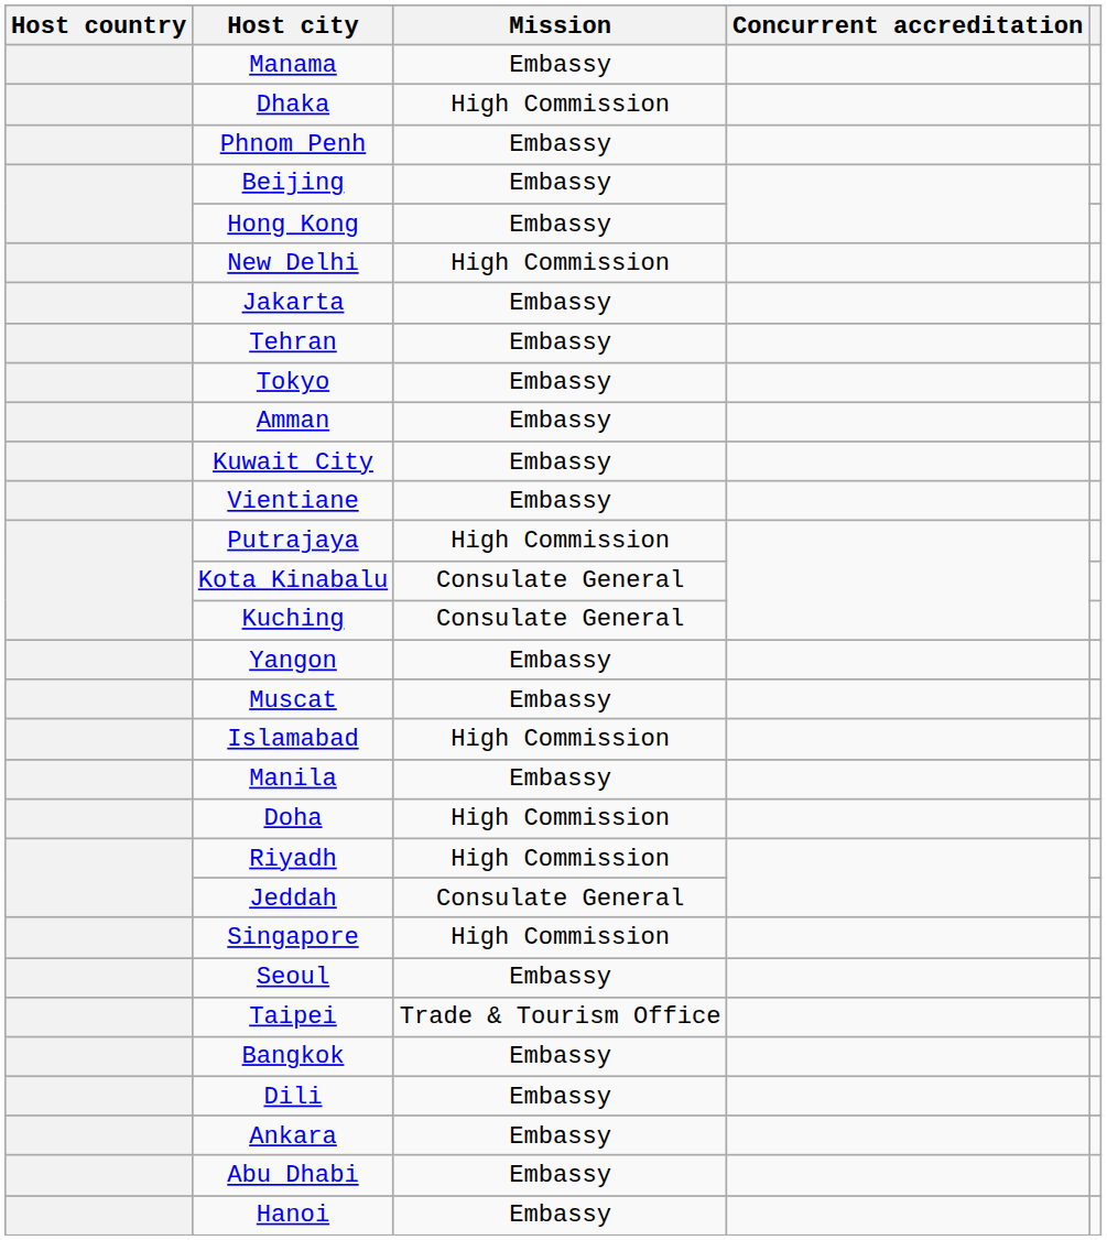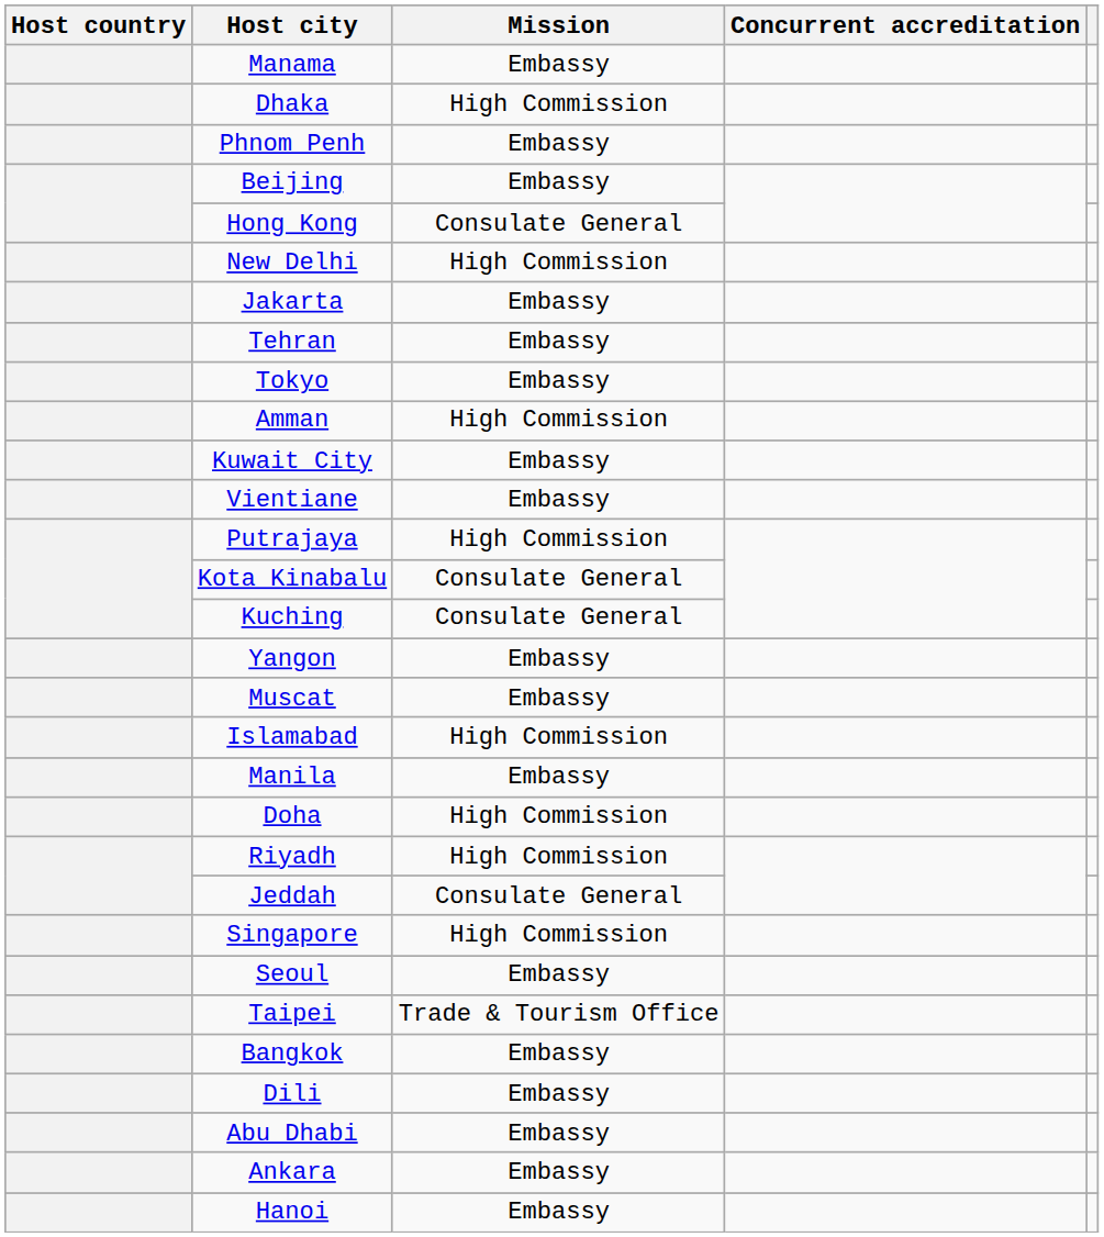Hong Kong | Mission: Embassy -> Consulate General
Amman | Mission: Embassy -> High Commission
rows swapped: Ankara <-> Abu Dhabi
